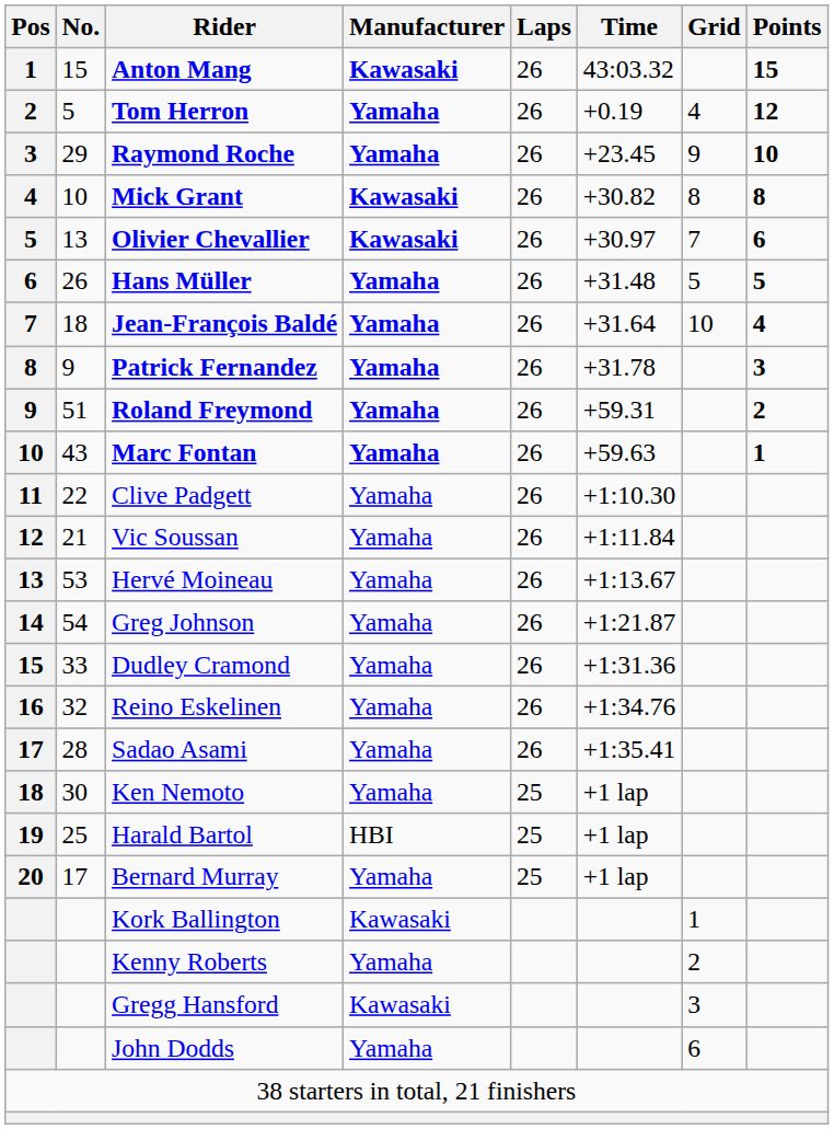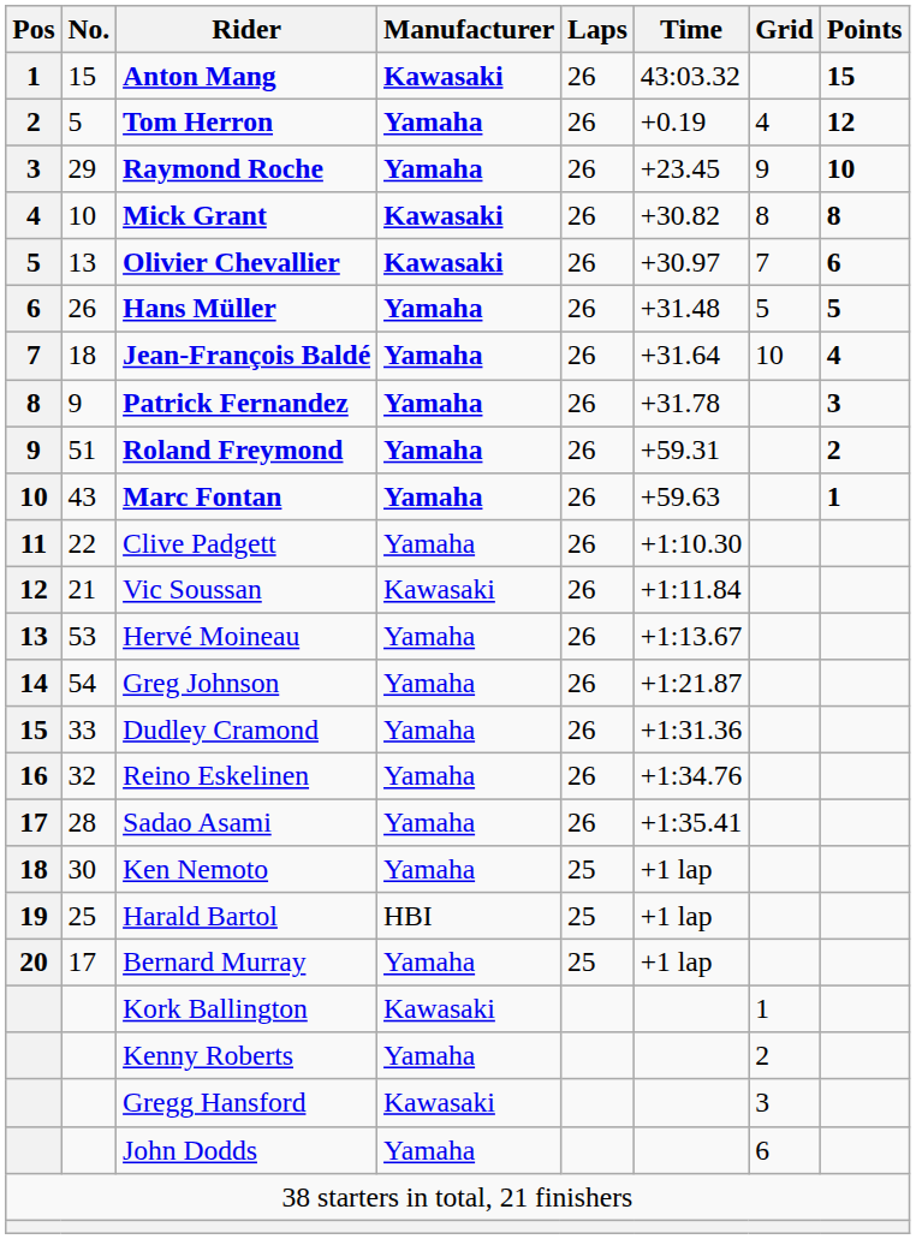Vic Soussan | Manufacturer: Yamaha -> Kawasaki
